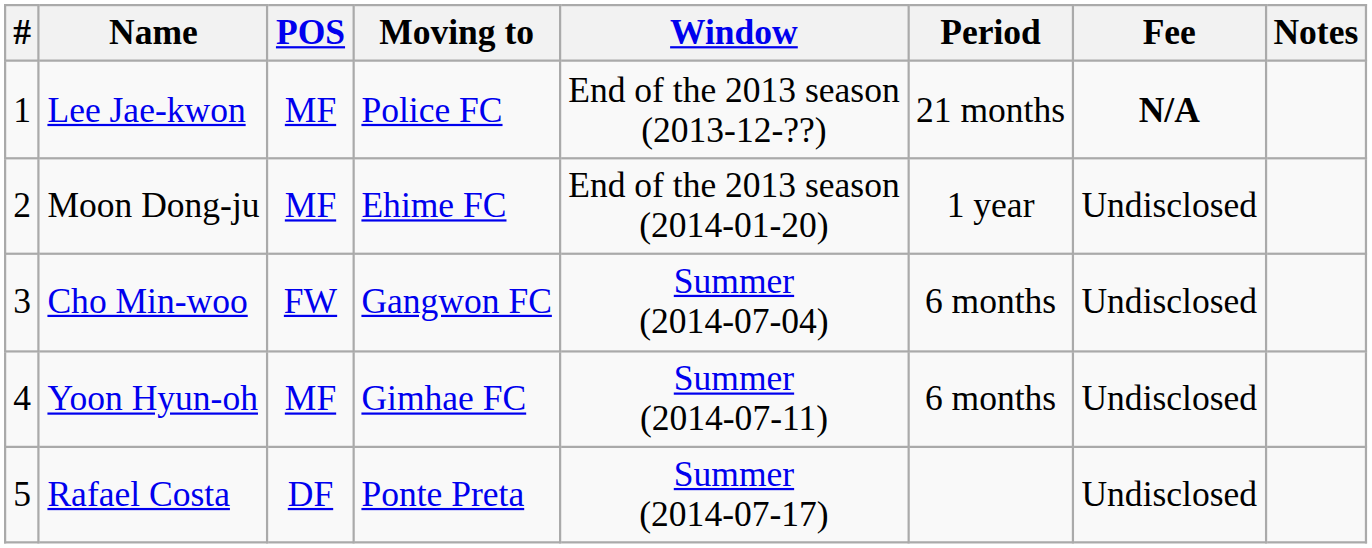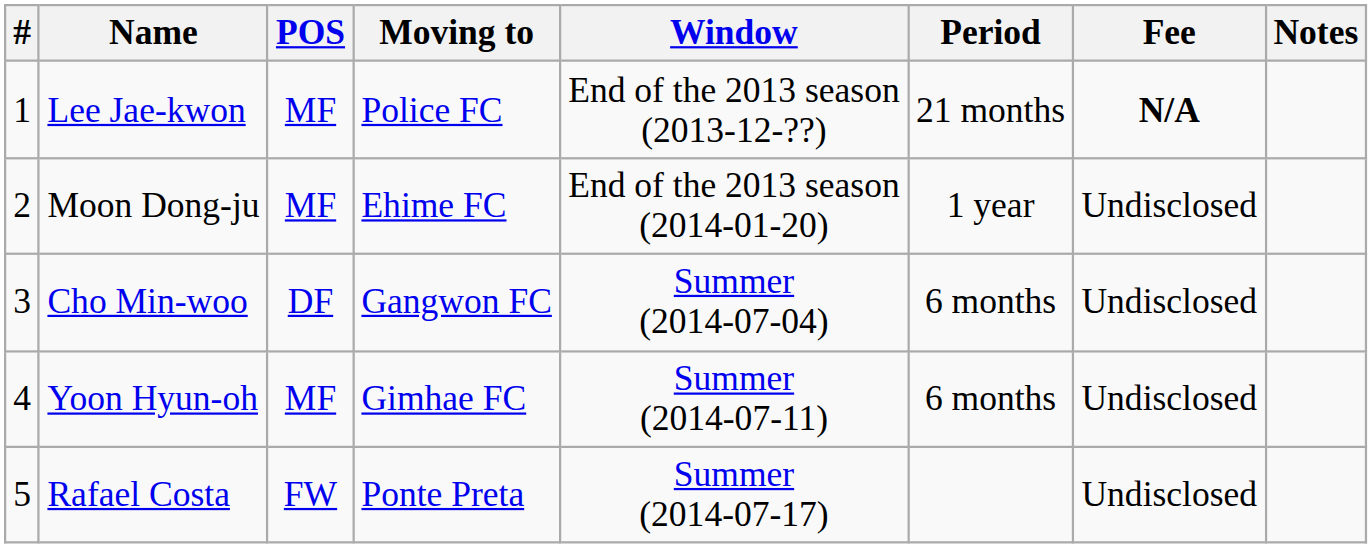Cho Min-woo | POS: FW -> DF
Rafael Costa | POS: DF -> FW
